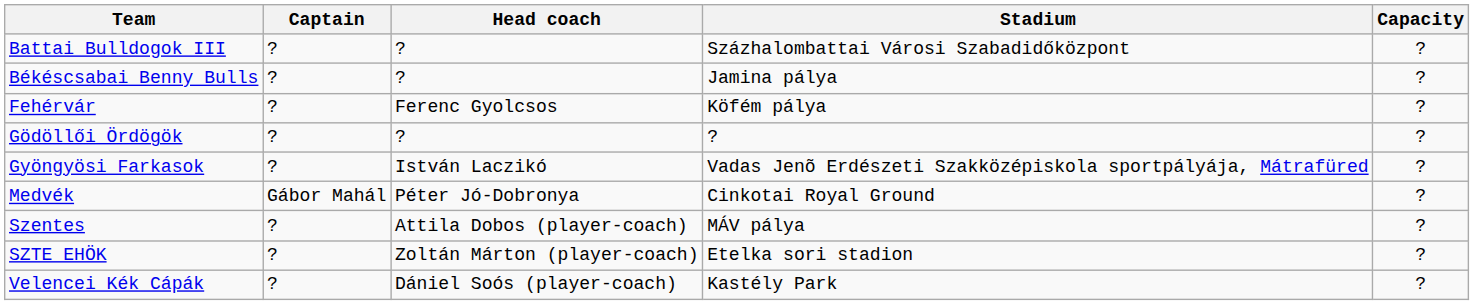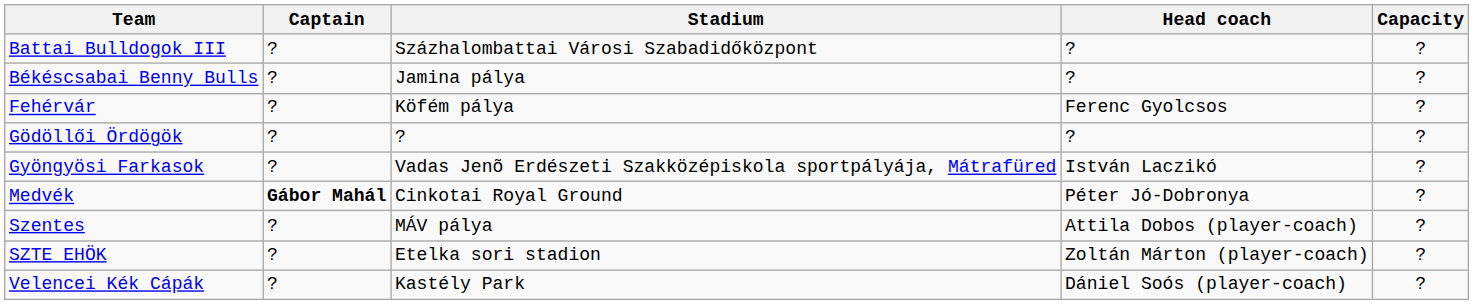columns swapped: Head coach <-> Stadium
Medvék | Captain: normal -> bold
